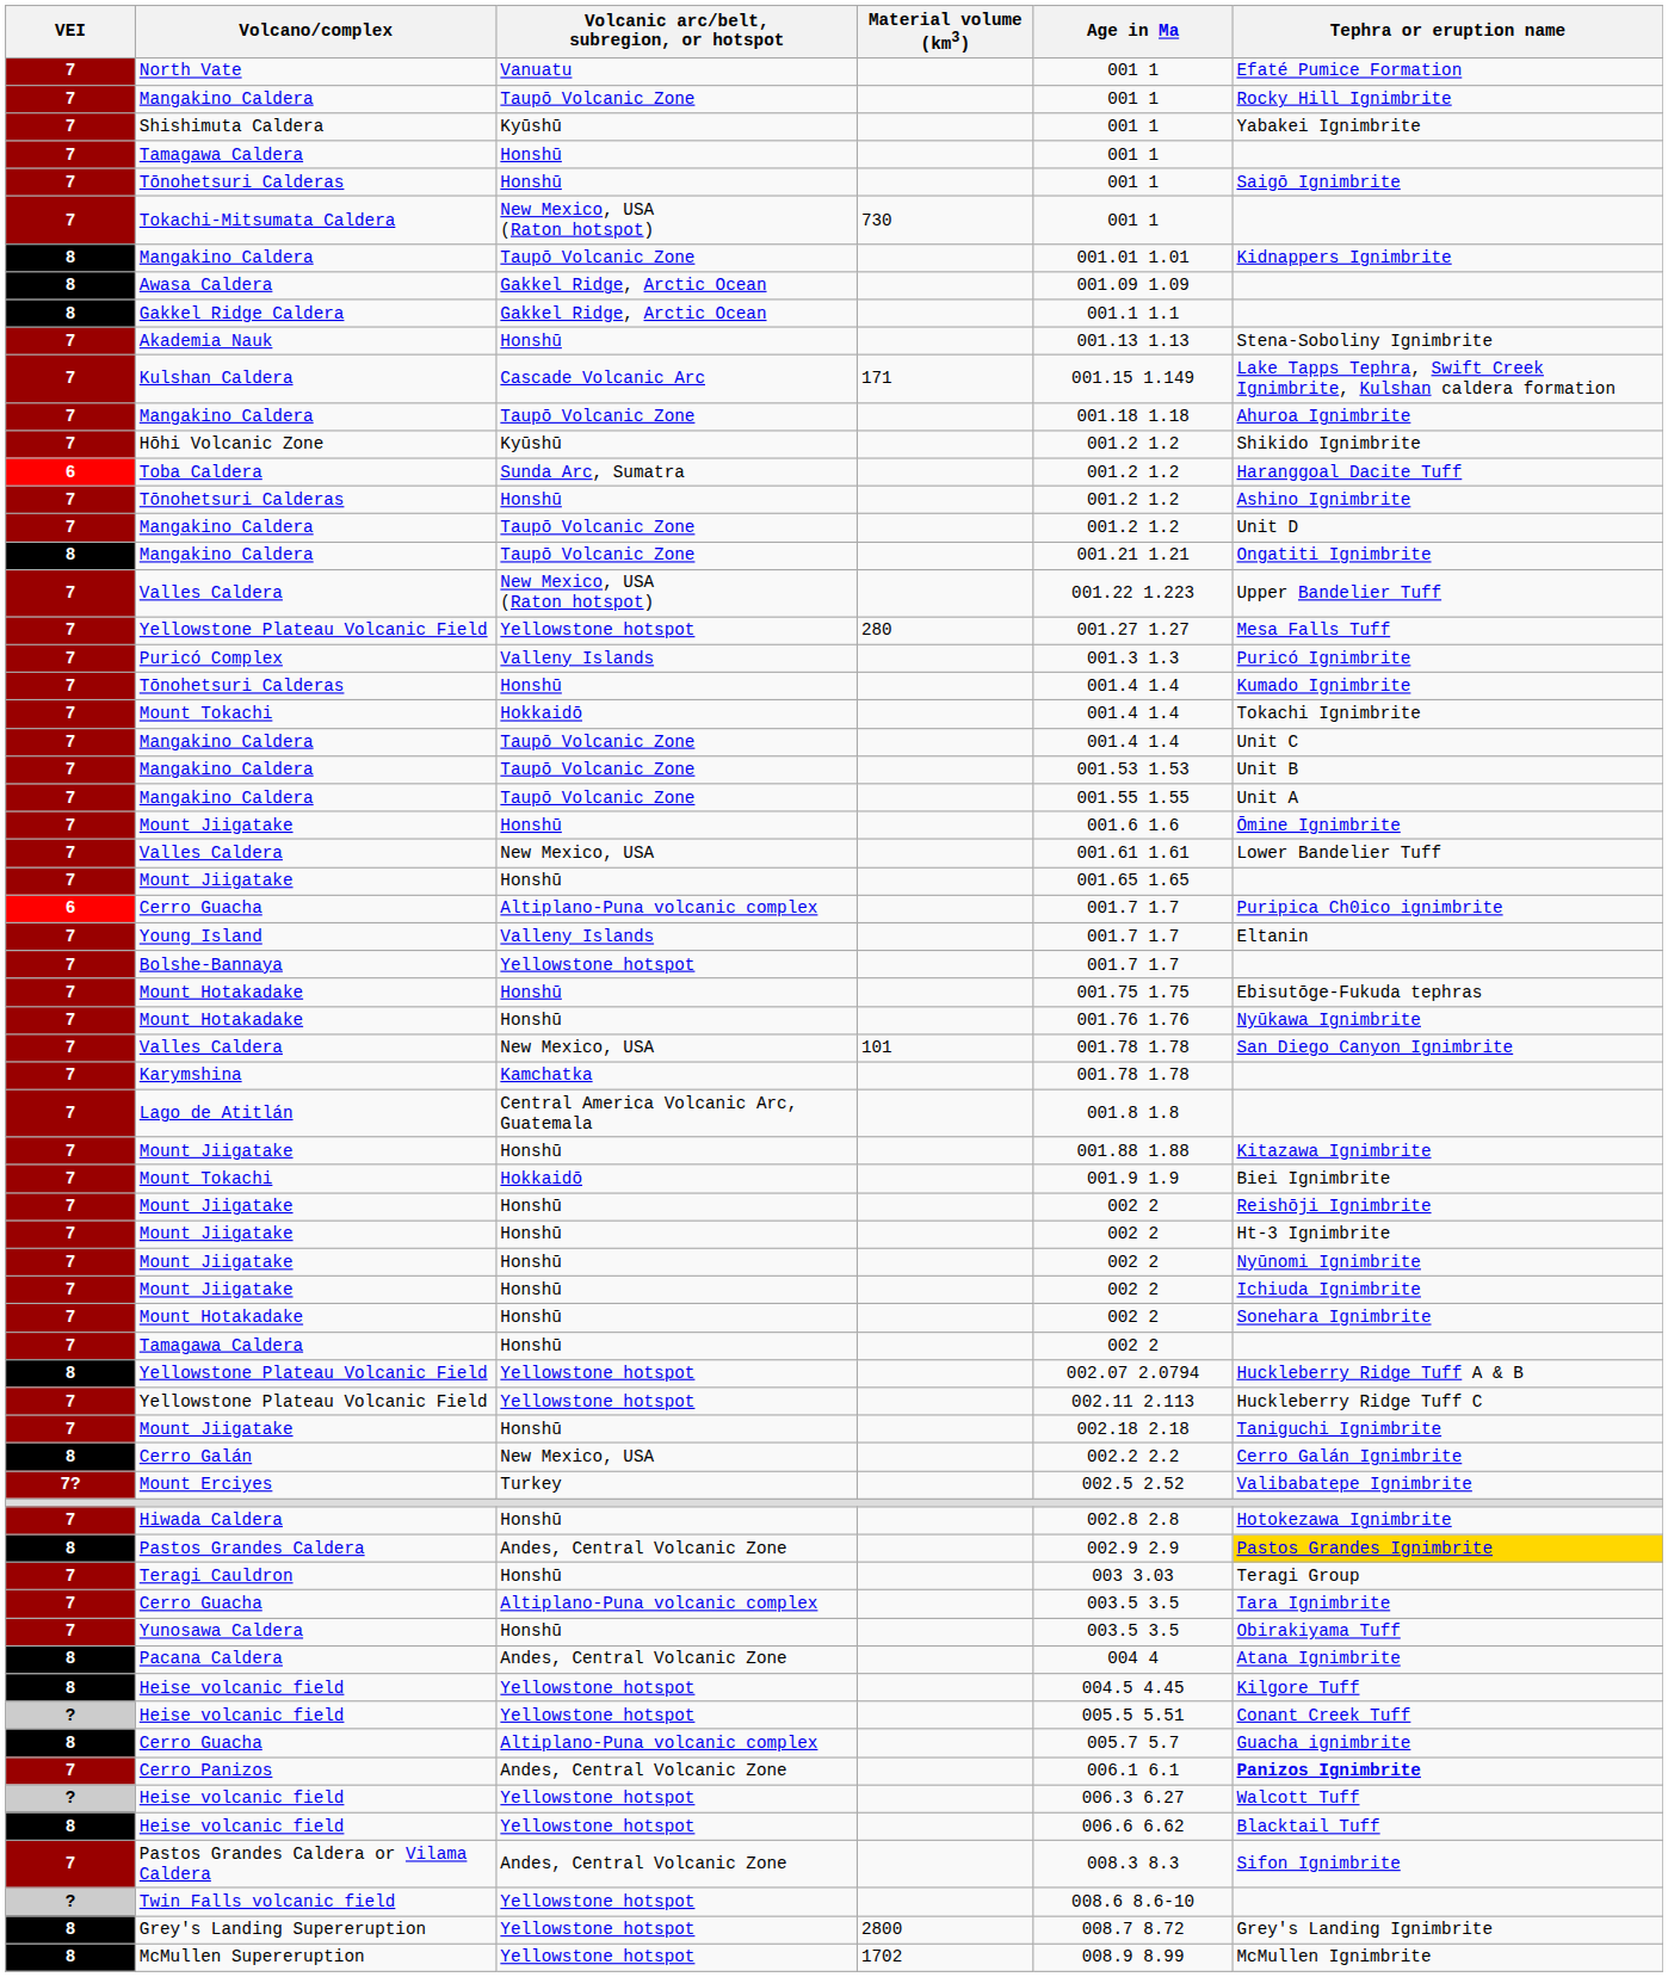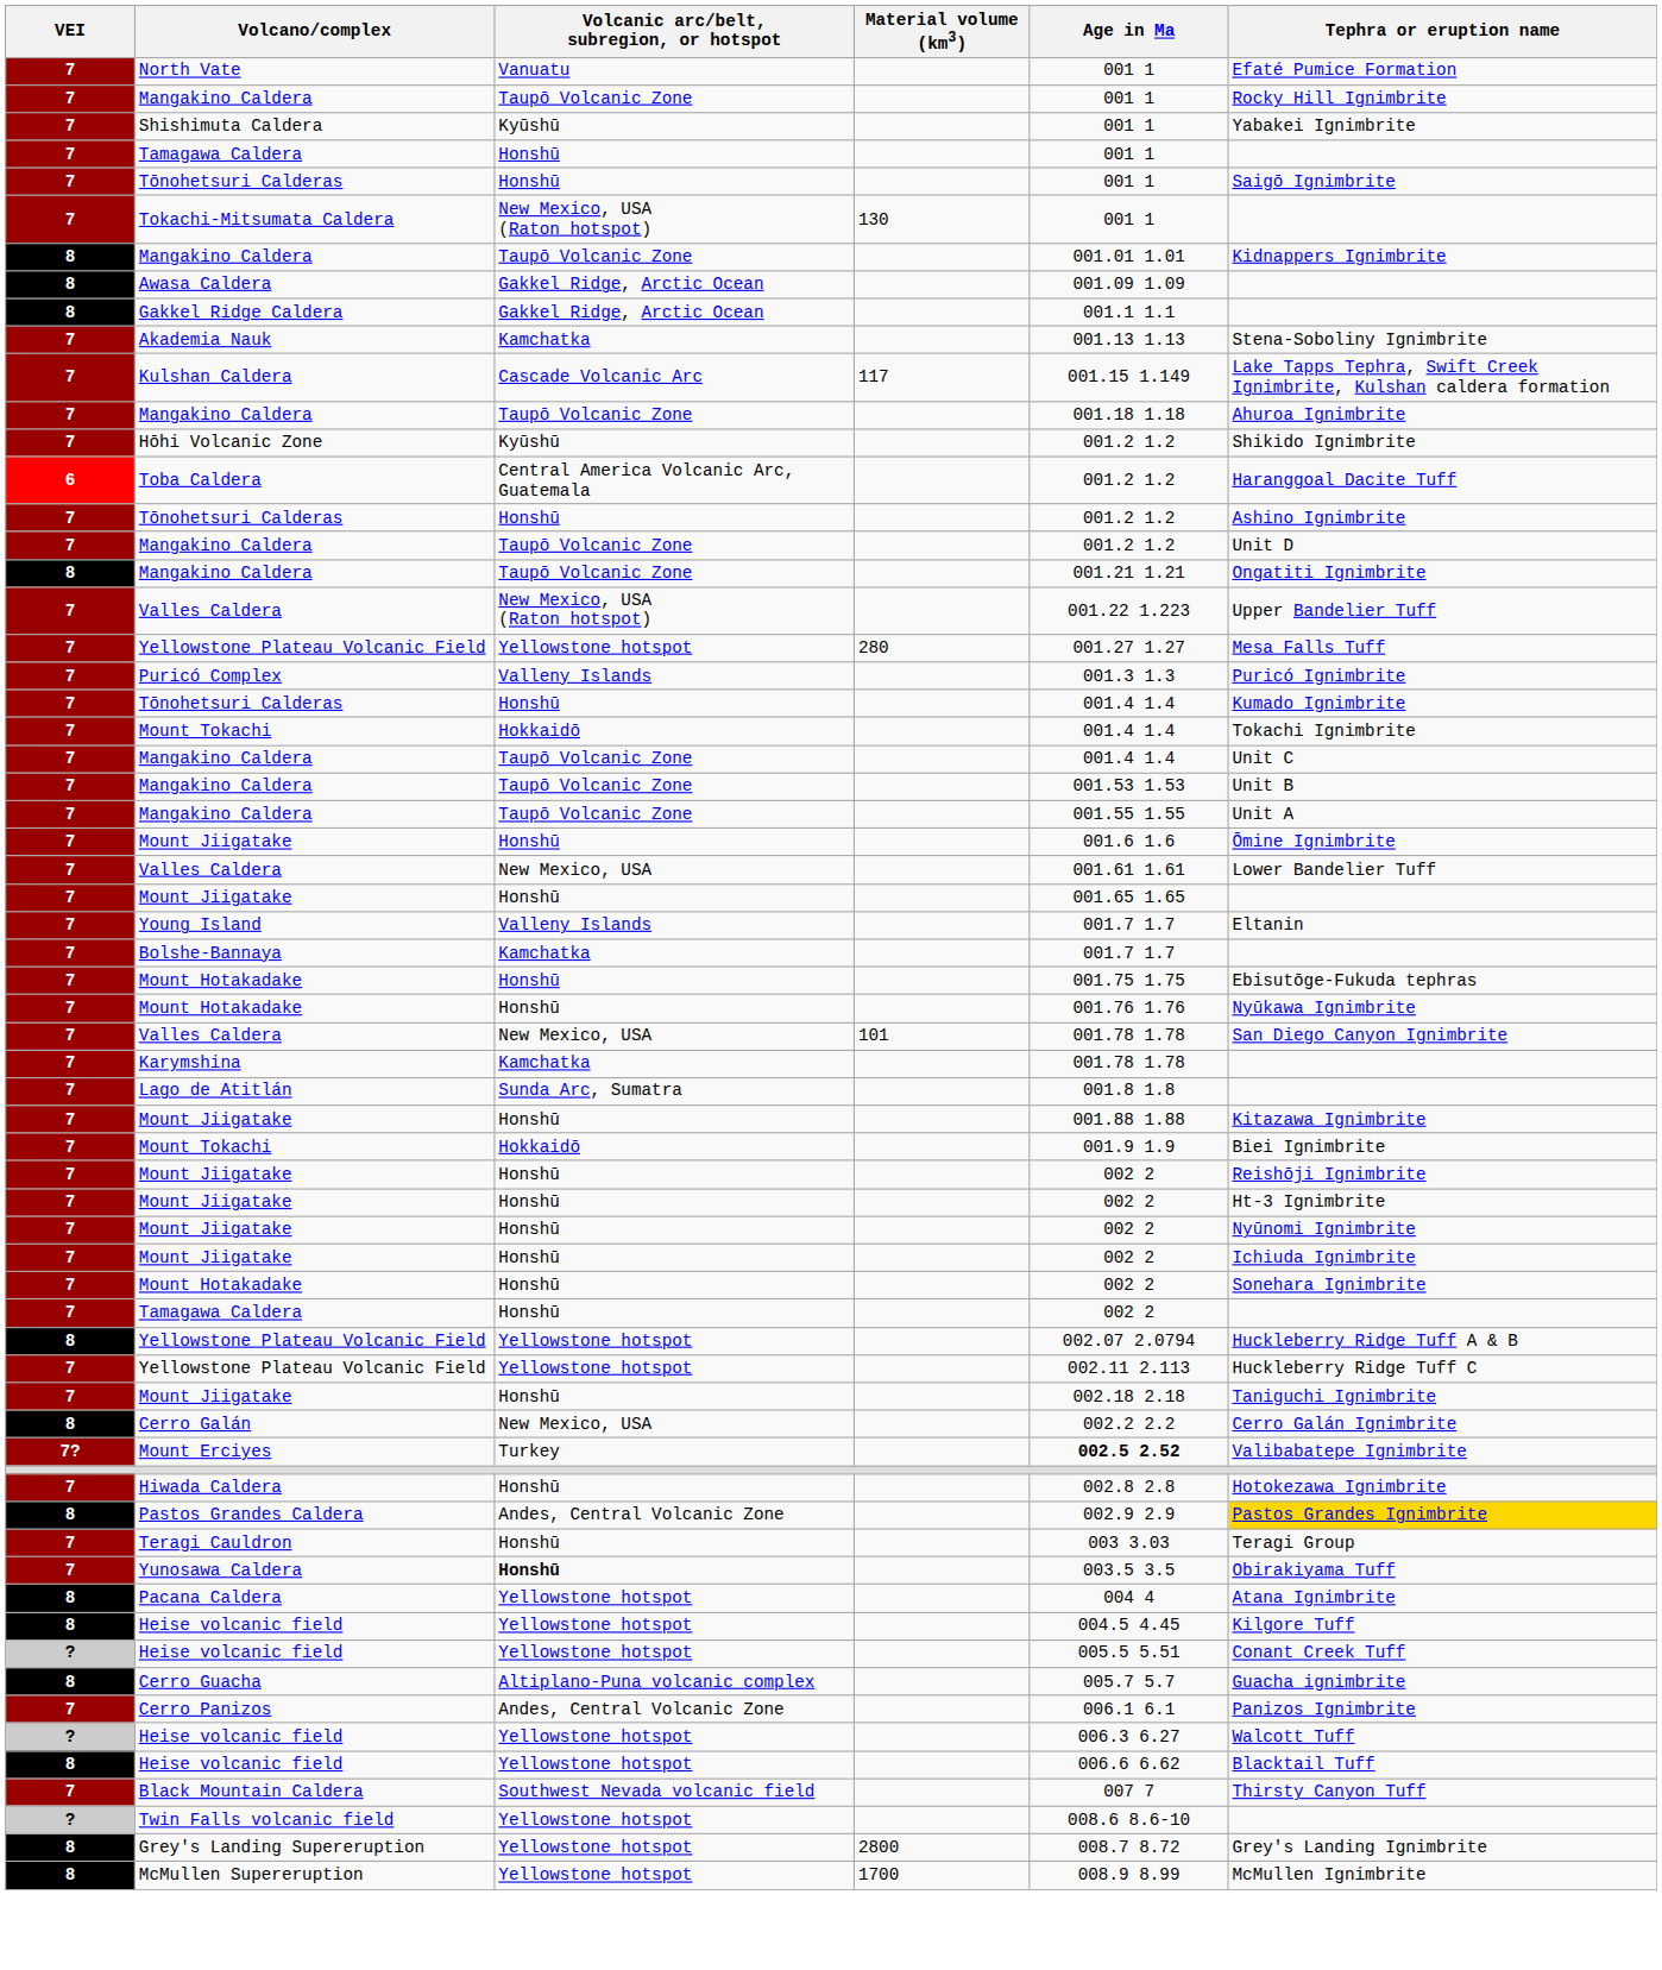Tokachi-Mitsumata Caldera | Material volume (km3): 730 -> 130
Akademia Nauk | Volcanic arc/belt, subregion, or hotspot: Honshū -> Kamchatka
Kulshan Caldera | Material volume (km3): 171 -> 117
Toba Caldera | Volcanic arc/belt, subregion, or hotspot: Sunda Arc, Sumatra -> Central America Volcanic Arc, Guatemala
- row: 6 | Cerro Guacha | Altiplano-Puna volcanic complex | 001.7 1.7 | Puripica Ch0ico ignimbrite
Bolshe-Bannaya | Volcanic arc/belt, subregion, or hotspot: Yellowstone hotspot -> Kamchatka
Lago de Atitlán | Volcanic arc/belt, subregion, or hotspot: Central America Volcanic Arc, Guatemala -> Sunda Arc, Sumatra
Mount Erciyes | Age in Ma: normal -> bold
- row: 7 | Cerro Guacha | Altiplano-Puna volcanic complex | 003.5 3.5 | Tara Ignimbrite
Yunosawa Caldera | Volcanic arc/belt, subregion, or hotspot: normal -> bold
Pacana Caldera | Volcanic arc/belt, subregion, or hotspot: Andes, Central Volcanic Zone -> Yellowstone hotspot
Cerro Panizos | Tephra or eruption name: bold -> normal
+ row: 7 | Black Mountain Caldera | Southwest Nevada volcanic field | 007 7 | Thirsty Canyon Tuff
- row: 7 | Pastos Grandes Caldera or Vilama Caldera | Andes, Central Volcanic Zone | 008.3 8.3 | Sifon Ignimbrite
McMullen Supereruption | Material volume (km3): 1702 -> 1700
